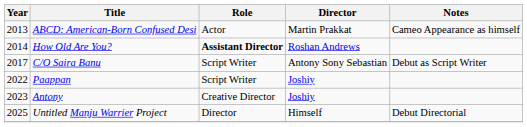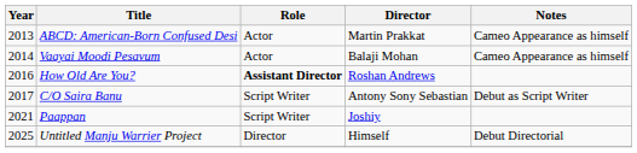+ row: 2014 | Vaayai Moodi Pesavum | Actor | Balaji Mohan | Cameo Appearance as himself
How Old Are You? | Year: 2014 -> 2016
Paappan | Year: 2022 -> 2021
- row: 2023 | Antony | Creative Director | Joshiy
